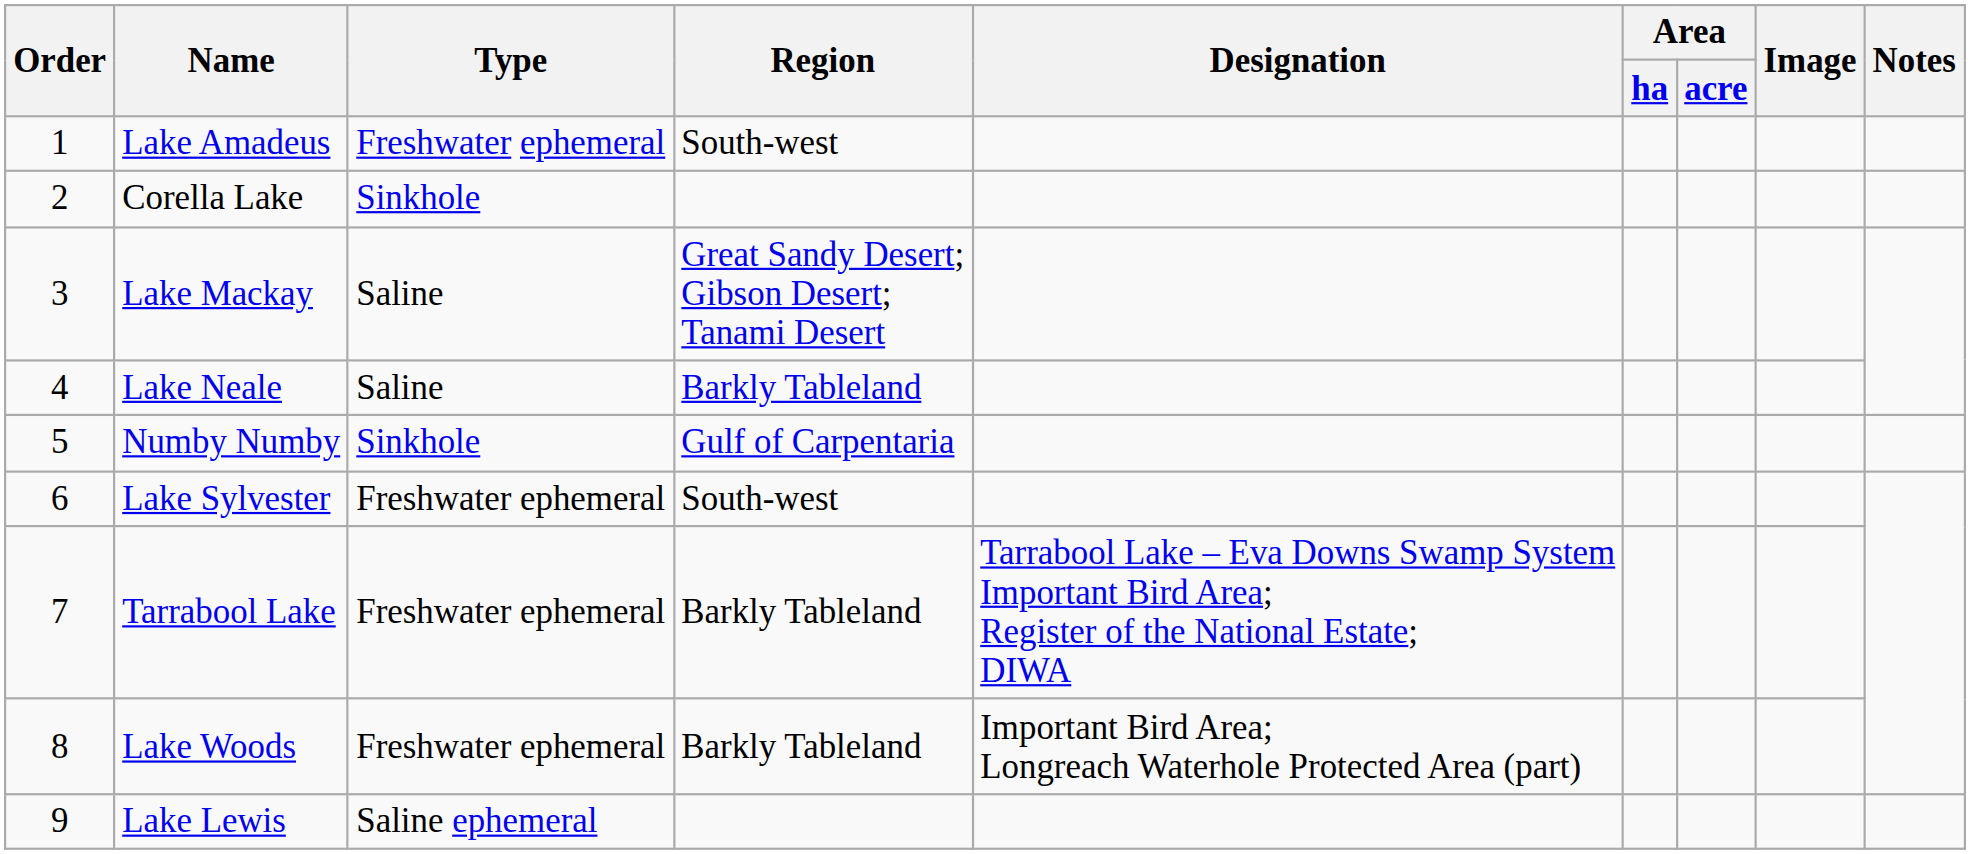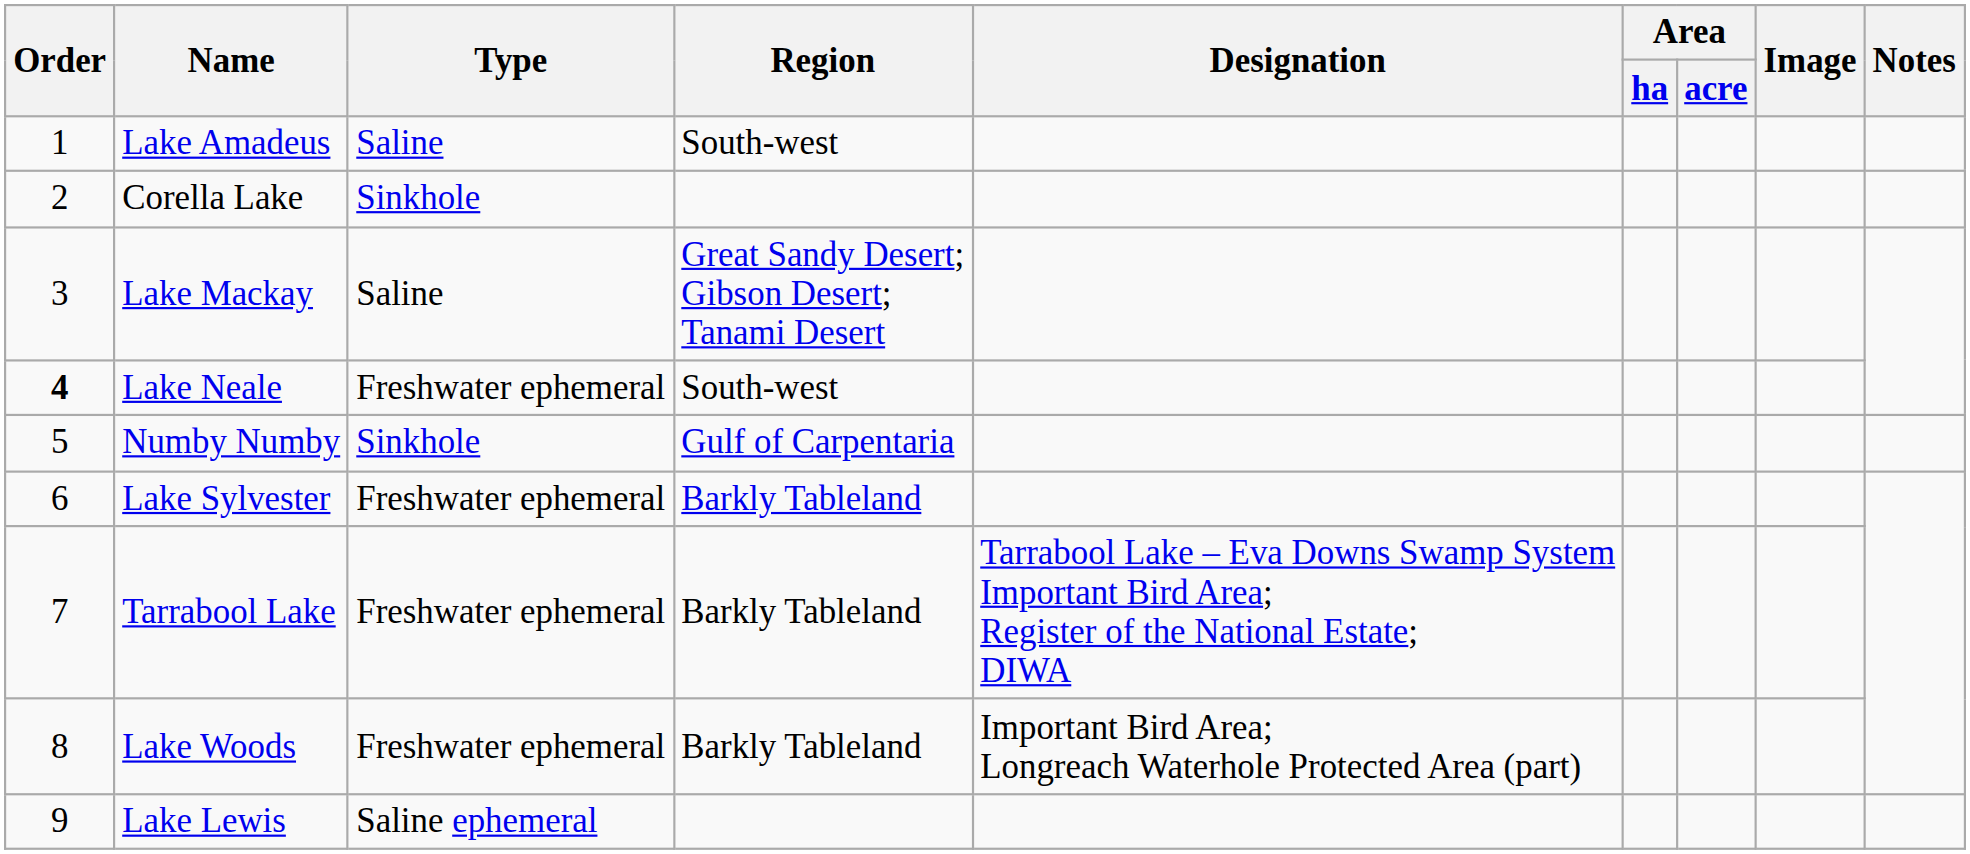Lake Amadeus | Type: Freshwater ephemeral -> Saline
Lake Neale | Order: normal -> bold
Lake Neale | Type: Saline -> Freshwater ephemeral
Lake Neale | Region: Barkly Tableland -> South-west
Lake Sylvester | Region: South-west -> Barkly Tableland
